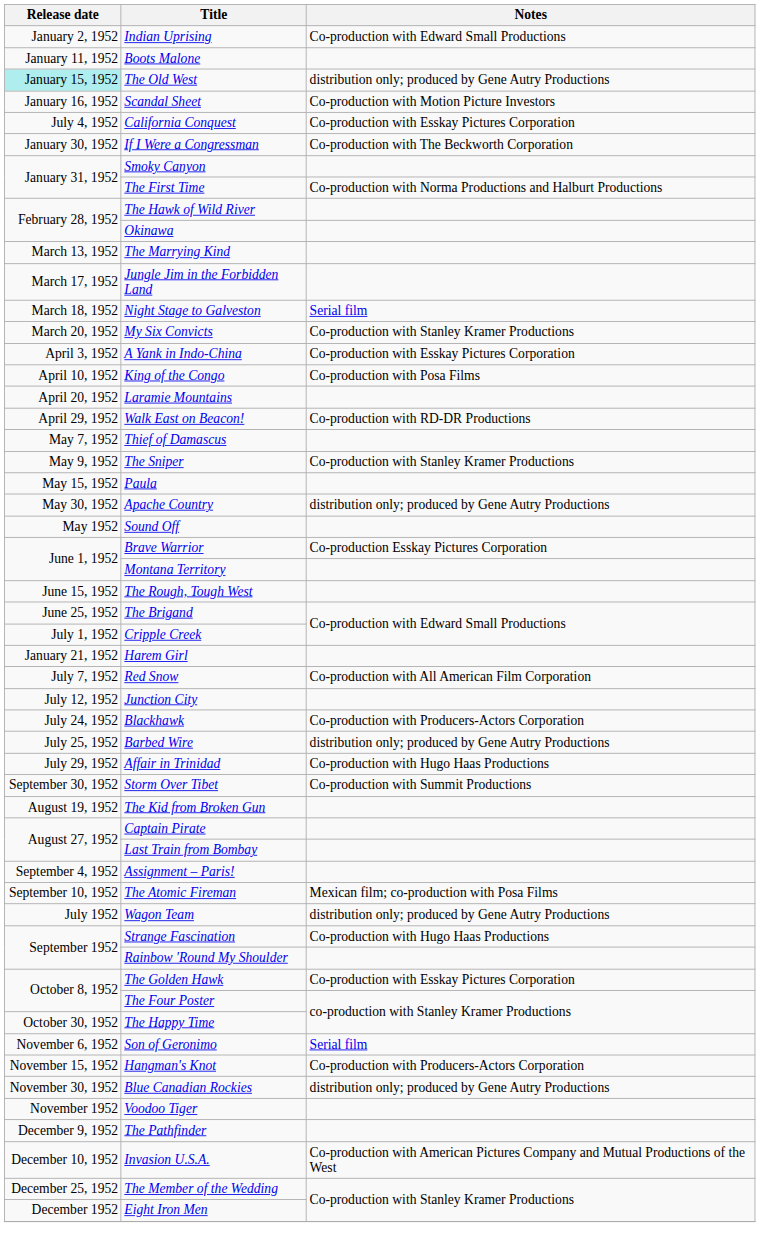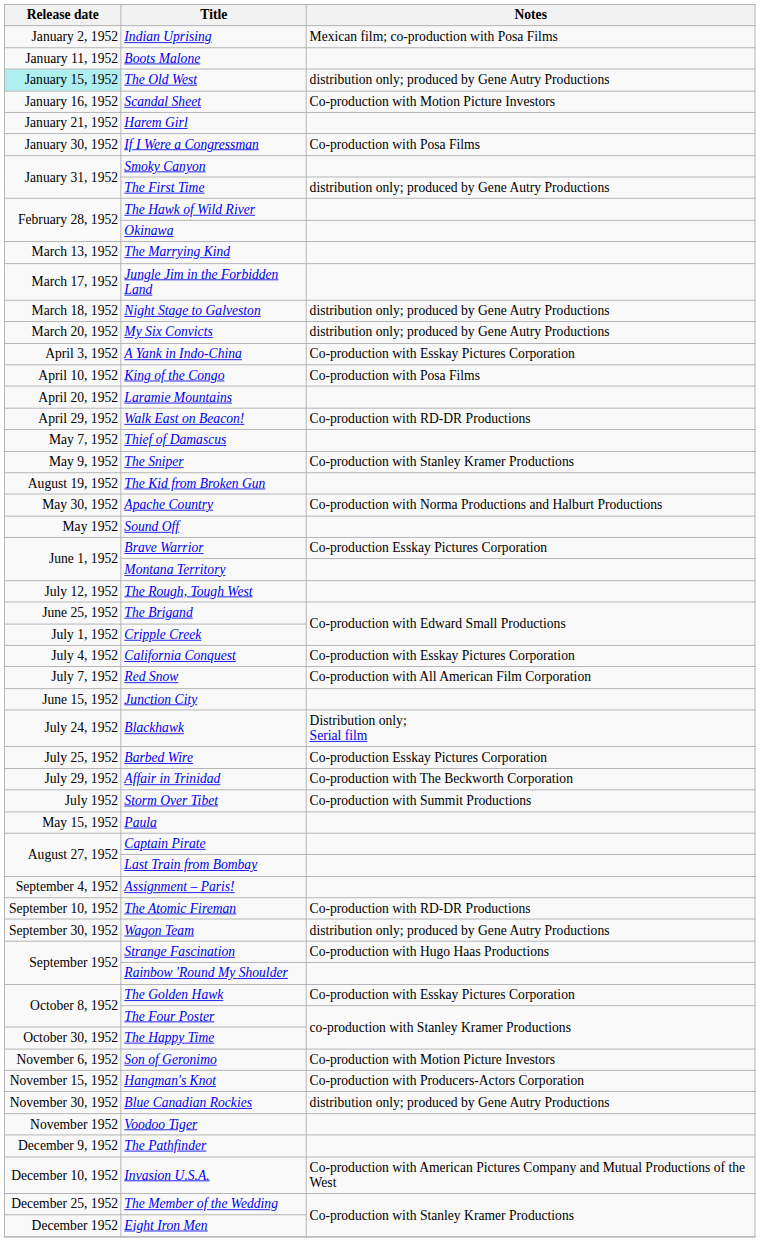Indian Uprising | Notes: Co-production with Edward Small Productions -> Mexican film; co-production with Posa Films
rows swapped: Harem Girl <-> California Conquest
If I Were a Congressman | Notes: Co-production with The Beckworth Corporation -> Co-production with Posa Films
The First Time | Notes: Co-production with Norma Productions and Halburt Productions -> distribution only; produced by Gene Autry Productions
Night Stage to Galveston | Notes: Serial film -> distribution only; produced by Gene Autry Productions
My Six Convicts | Notes: Co-production with Stanley Kramer Productions -> distribution only; produced by Gene Autry Productions
rows swapped: Paula <-> The Kid from Broken Gun
Apache Country | Notes: distribution only; produced by Gene Autry Productions -> Co-production with Norma Productions and Halburt Productions
The Rough, Tough West | Release date: June 15, 1952 -> July 12, 1952
Junction City | Release date: July 12, 1952 -> June 15, 1952
Blackhawk | Notes: Co-production with Producers-Actors Corporation -> Distribution only; Serial film
Barbed Wire | Notes: distribution only; produced by Gene Autry Productions -> Co-production Esskay Pictures Corporation
Affair in Trinidad | Notes: Co-production with Hugo Haas Productions -> Co-production with The Beckworth Corporation
Storm Over Tibet | Release date: September 30, 1952 -> July 1952
The Atomic Fireman | Notes: Mexican film; co-production with Posa Films -> Co-production with RD-DR Productions
Wagon Team | Release date: July 1952 -> September 30, 1952
Son of Geronimo | Notes: Serial film -> Co-production with Motion Picture Investors
